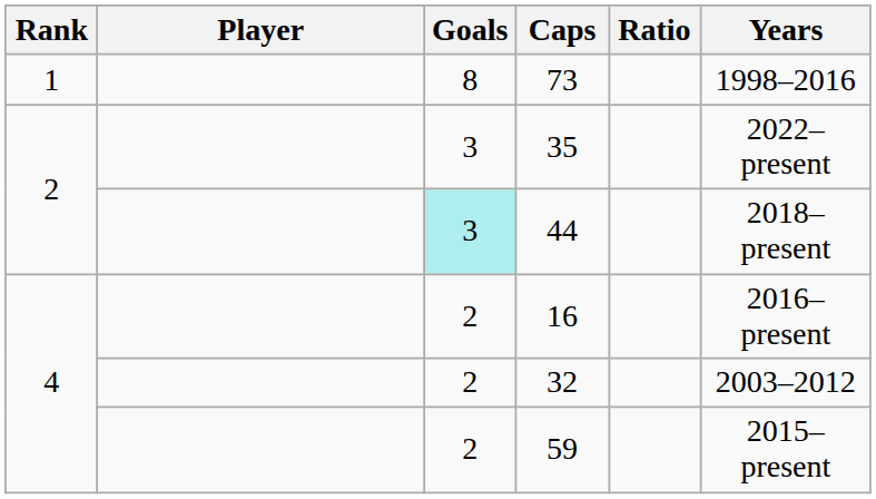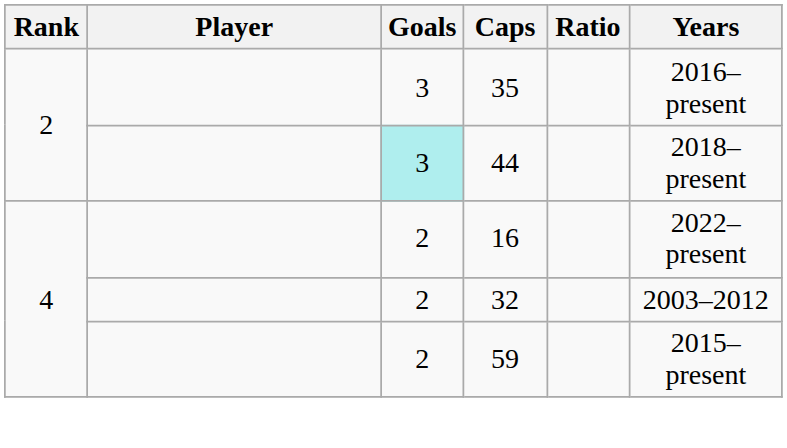- row: 1 | 8 | 73 | 1998–2016
35 | Years: 2022–present -> 2016–present
16 | Years: 2016–present -> 2022–present
